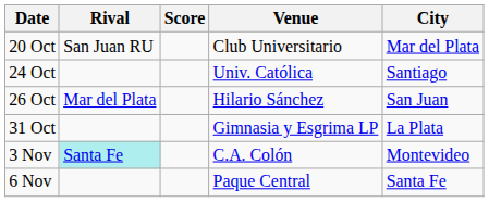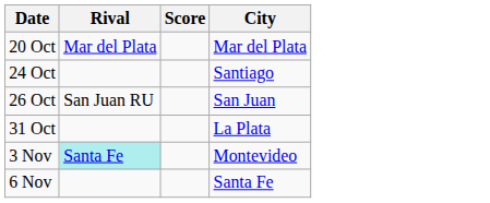- column: Venue | Club Universitario | Univ. Católica | Hilario Sánchez | Gimnasia y Esgrima LP | C.A. Colón | Paque Central
20 Oct | Rival: San Juan RU -> Mar del Plata
26 Oct | Rival: Mar del Plata -> San Juan RU
